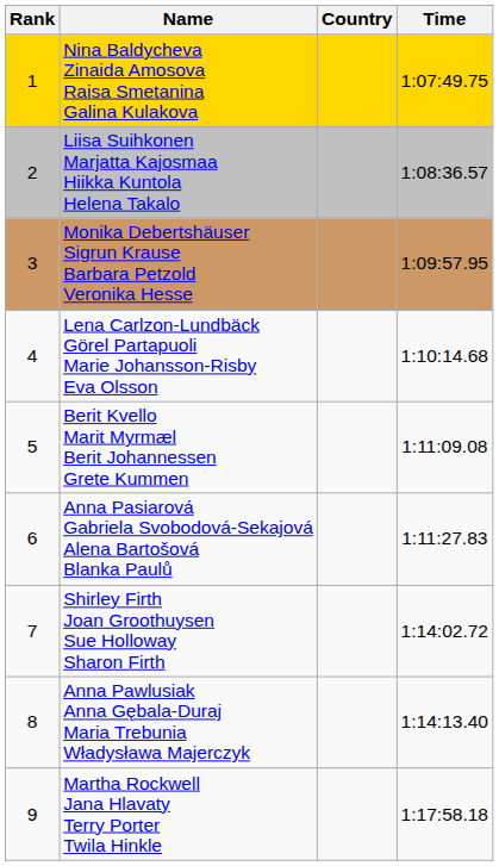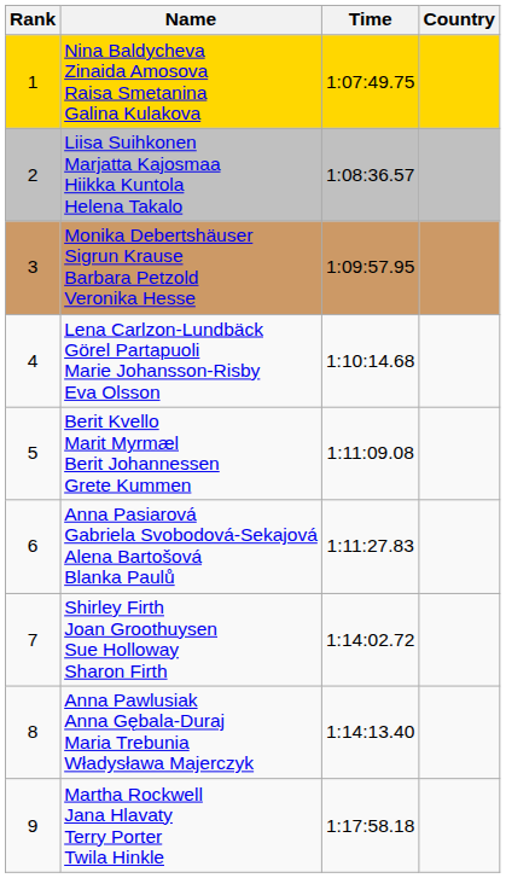columns swapped: Country <-> Time
